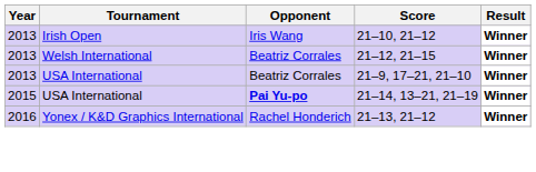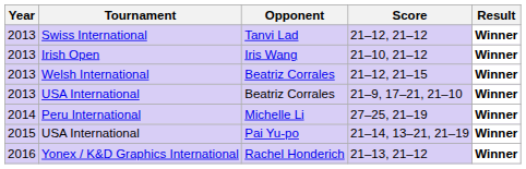+ row: 2013 | Swiss International | Tanvi Lad | 21–12, 21–12 | Winner
+ row: 2014 | Peru International | Michelle Li | 27–25, 21–19 | Winner
21–14, 13–21, 21–19 | Opponent: bold -> normal
